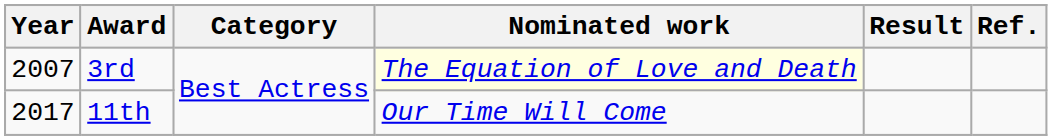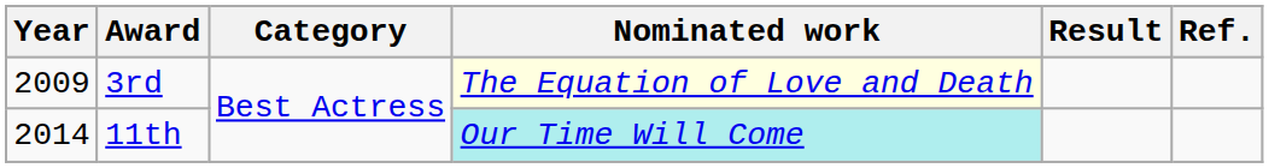3rd | Year: 2007 -> 2009
11th | Year: 2017 -> 2014
11th | Nominated work: no background -> paleturquoise background
